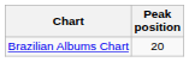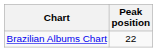Brazilian Albums Chart | Peak position: 20 -> 22
